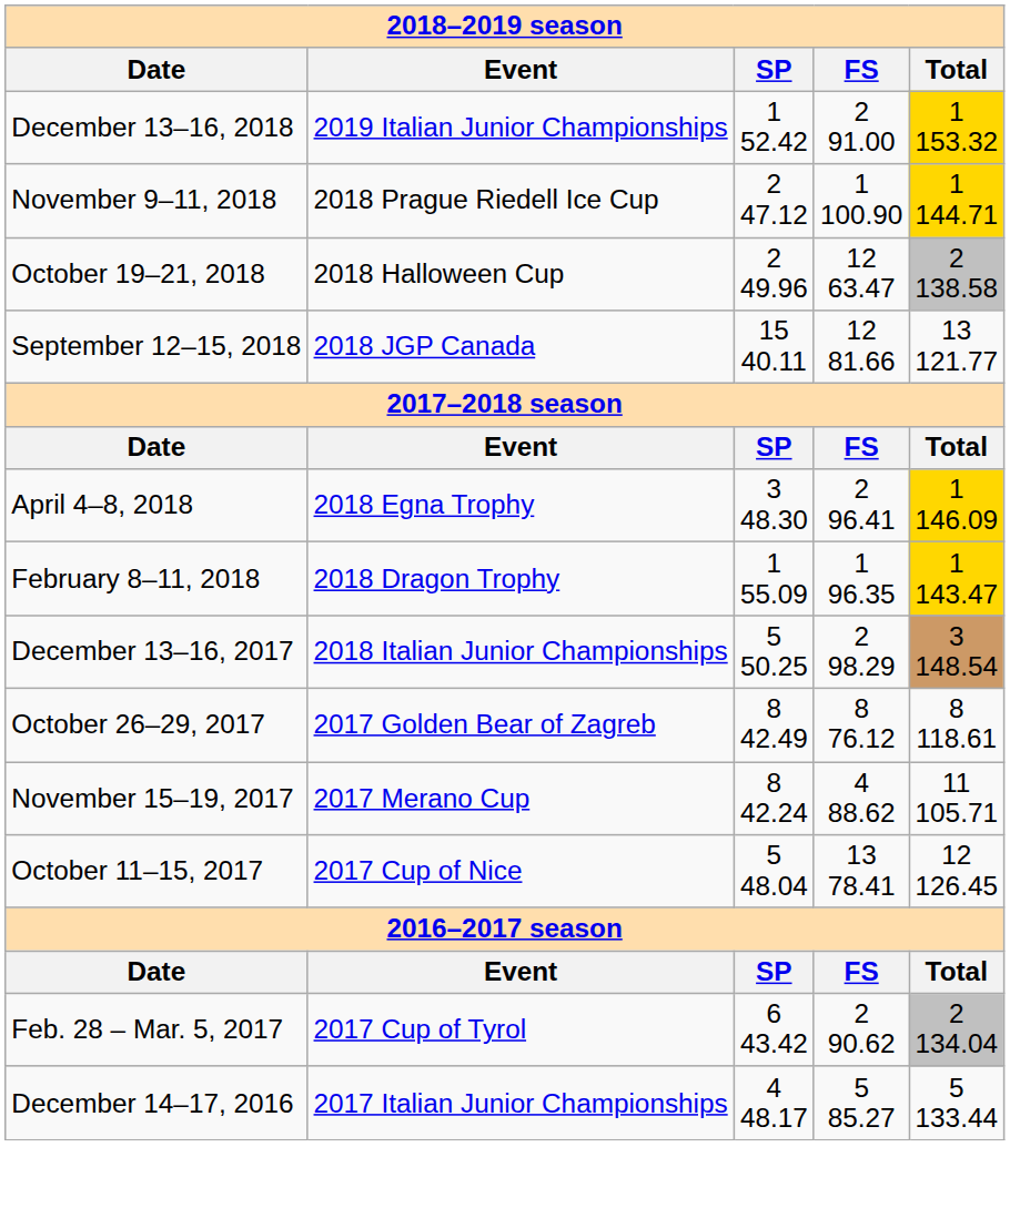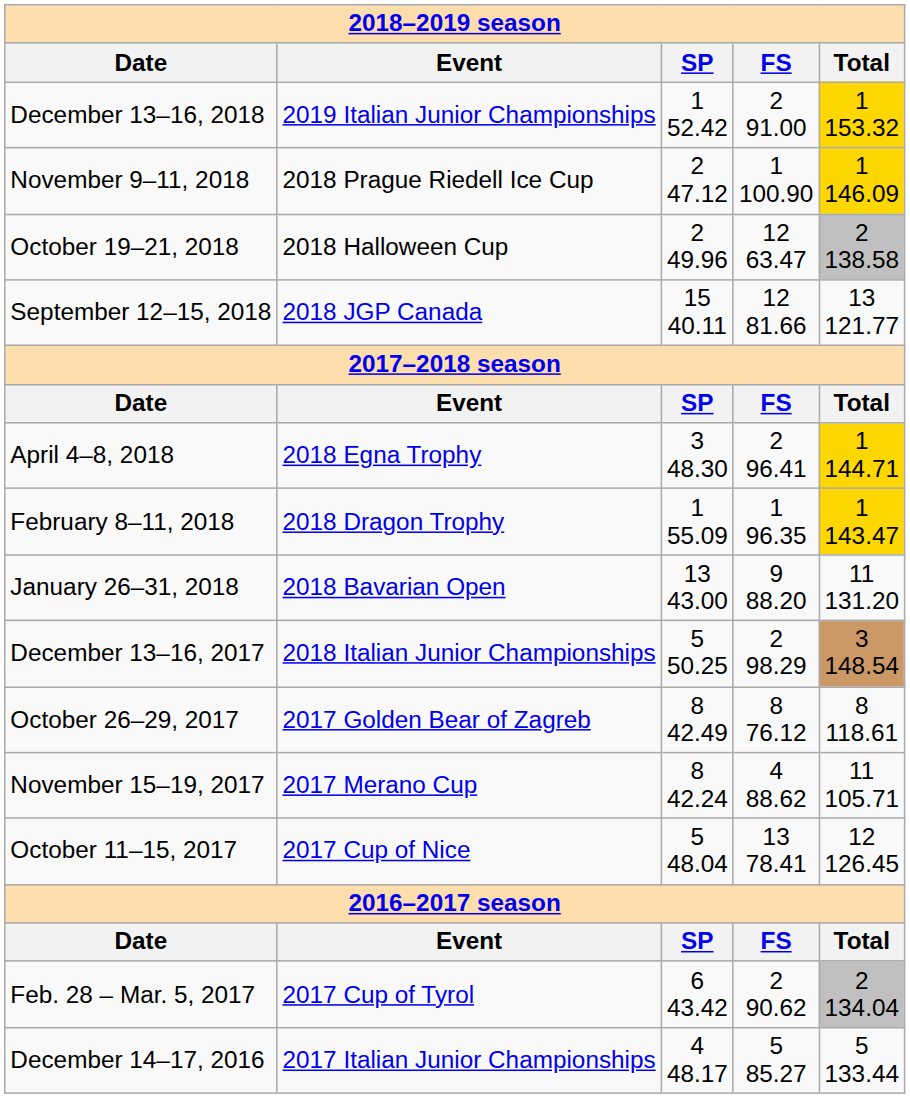November 9–11, 2018 | column 5: 1 144.71 -> 1 146.09
April 4–8, 2018 | column 5: 1 146.09 -> 1 144.71
+ row: January 26–31, 2018 | 2018 Bavarian Open | 13 43.00 | 9 88.20 | 11 131.20
